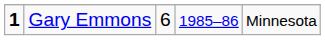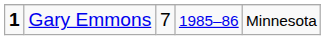Gary Emmons | column 3: 6 -> 7
